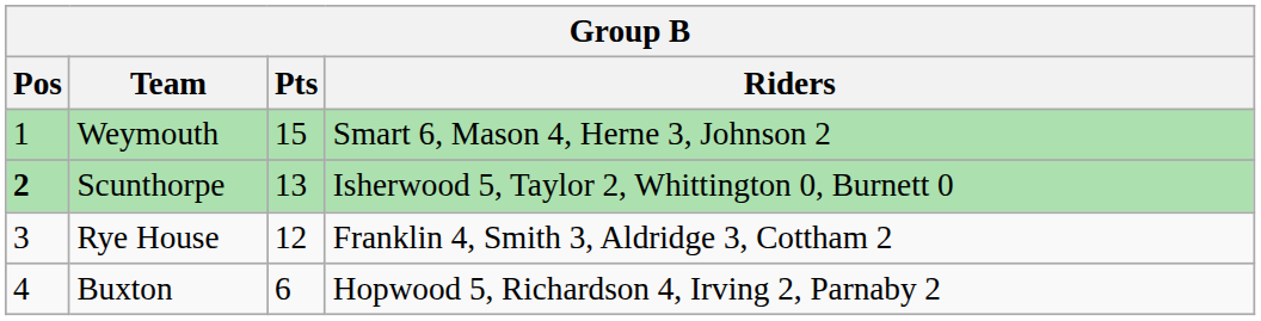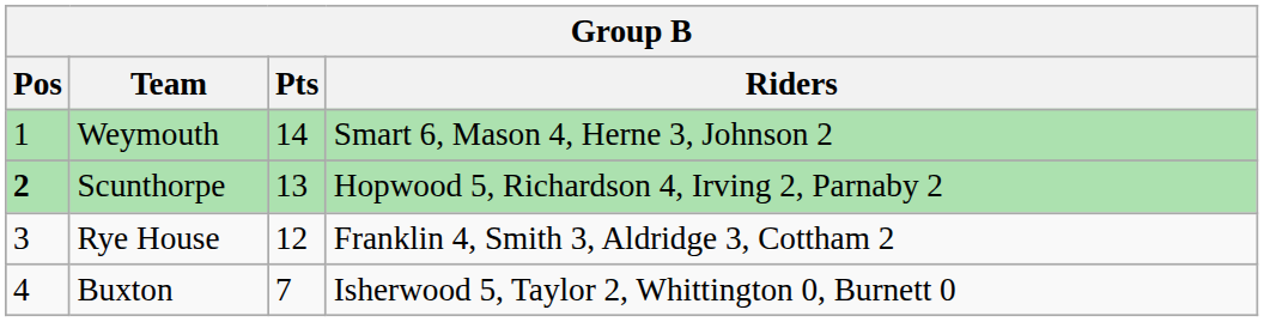Weymouth | Pts: 15 -> 14
Scunthorpe | Riders: Isherwood 5, Taylor 2, Whittington 0, Burnett 0 -> Hopwood 5, Richardson 4, Irving 2, Parnaby 2
Buxton | Pts: 6 -> 7
Buxton | Riders: Hopwood 5, Richardson 4, Irving 2, Parnaby 2 -> Isherwood 5, Taylor 2, Whittington 0, Burnett 0
